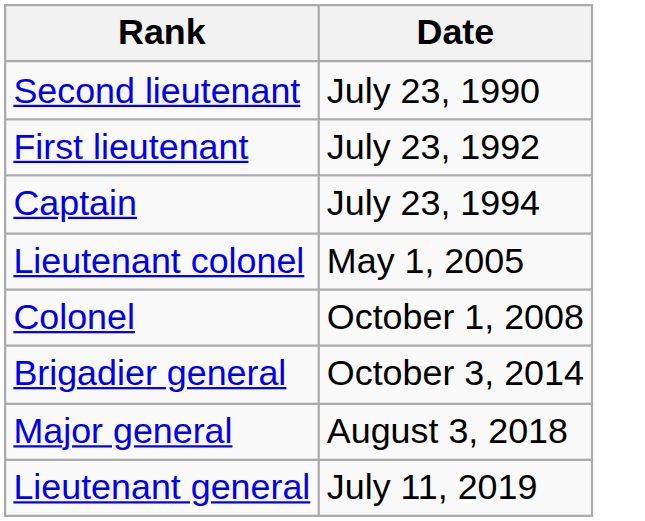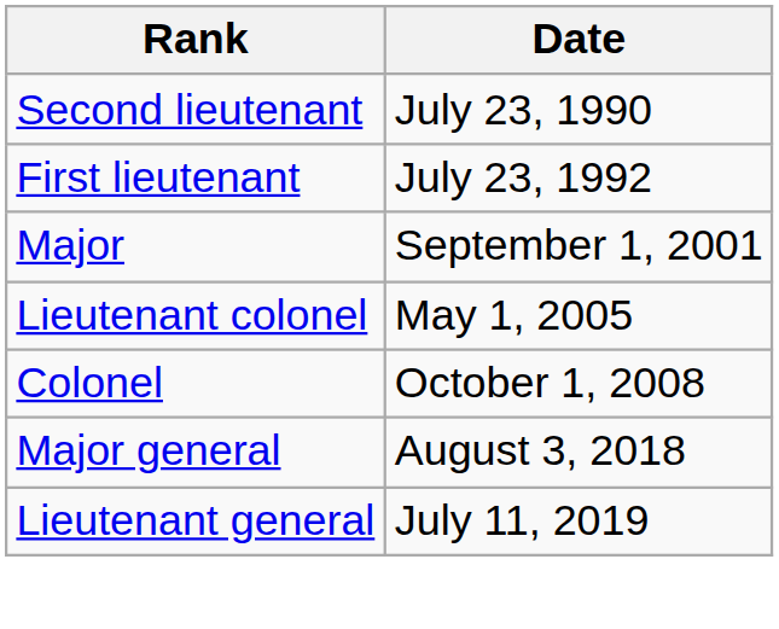- row: Captain | July 23, 1994
+ row: Major | September 1, 2001
- row: Brigadier general | October 3, 2014
